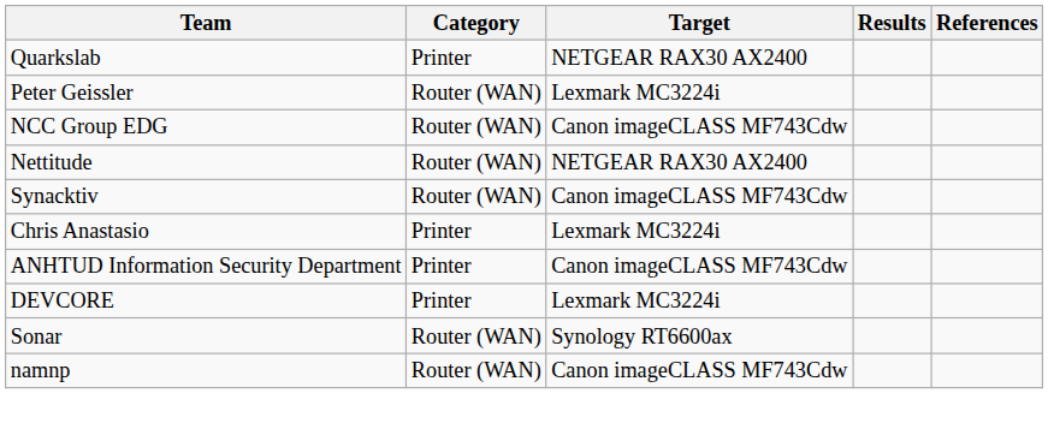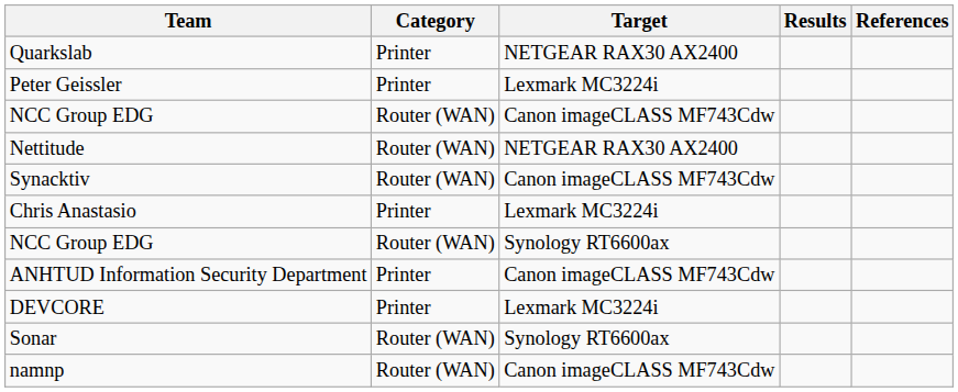Peter Geissler | Category: Router (WAN) -> Printer
+ row: NCC Group EDG | Router (WAN) | Synology RT6600ax
